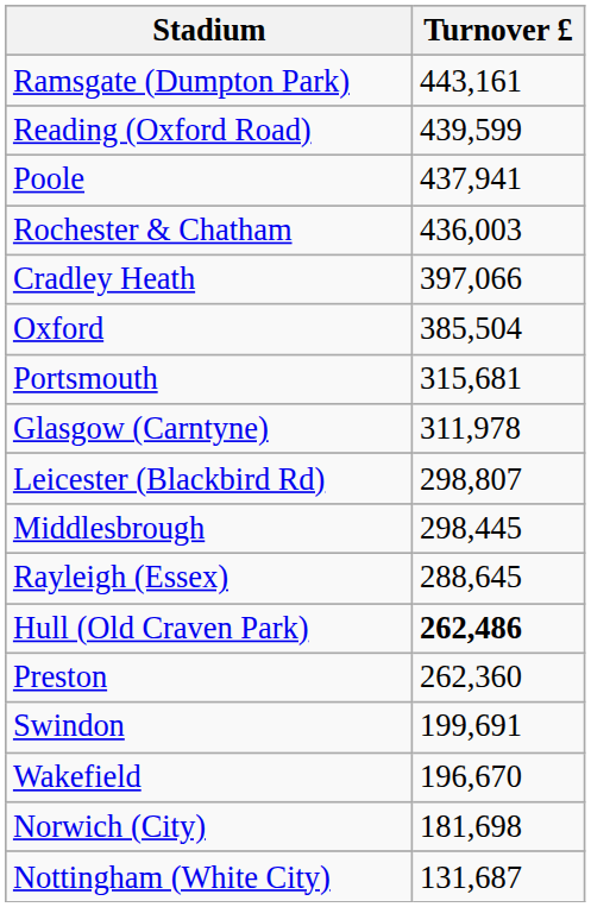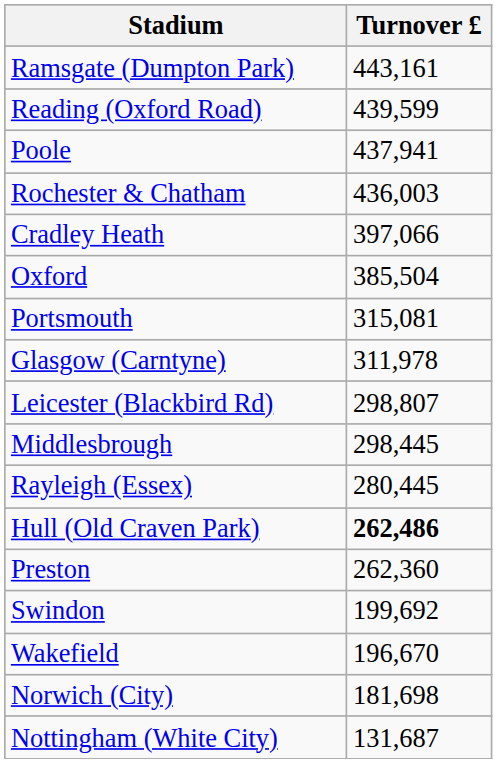Portsmouth | Turnover £: 315,681 -> 315,081
Rayleigh (Essex) | Turnover £: 288,645 -> 280,445
Swindon | Turnover £: 199,691 -> 199,692
